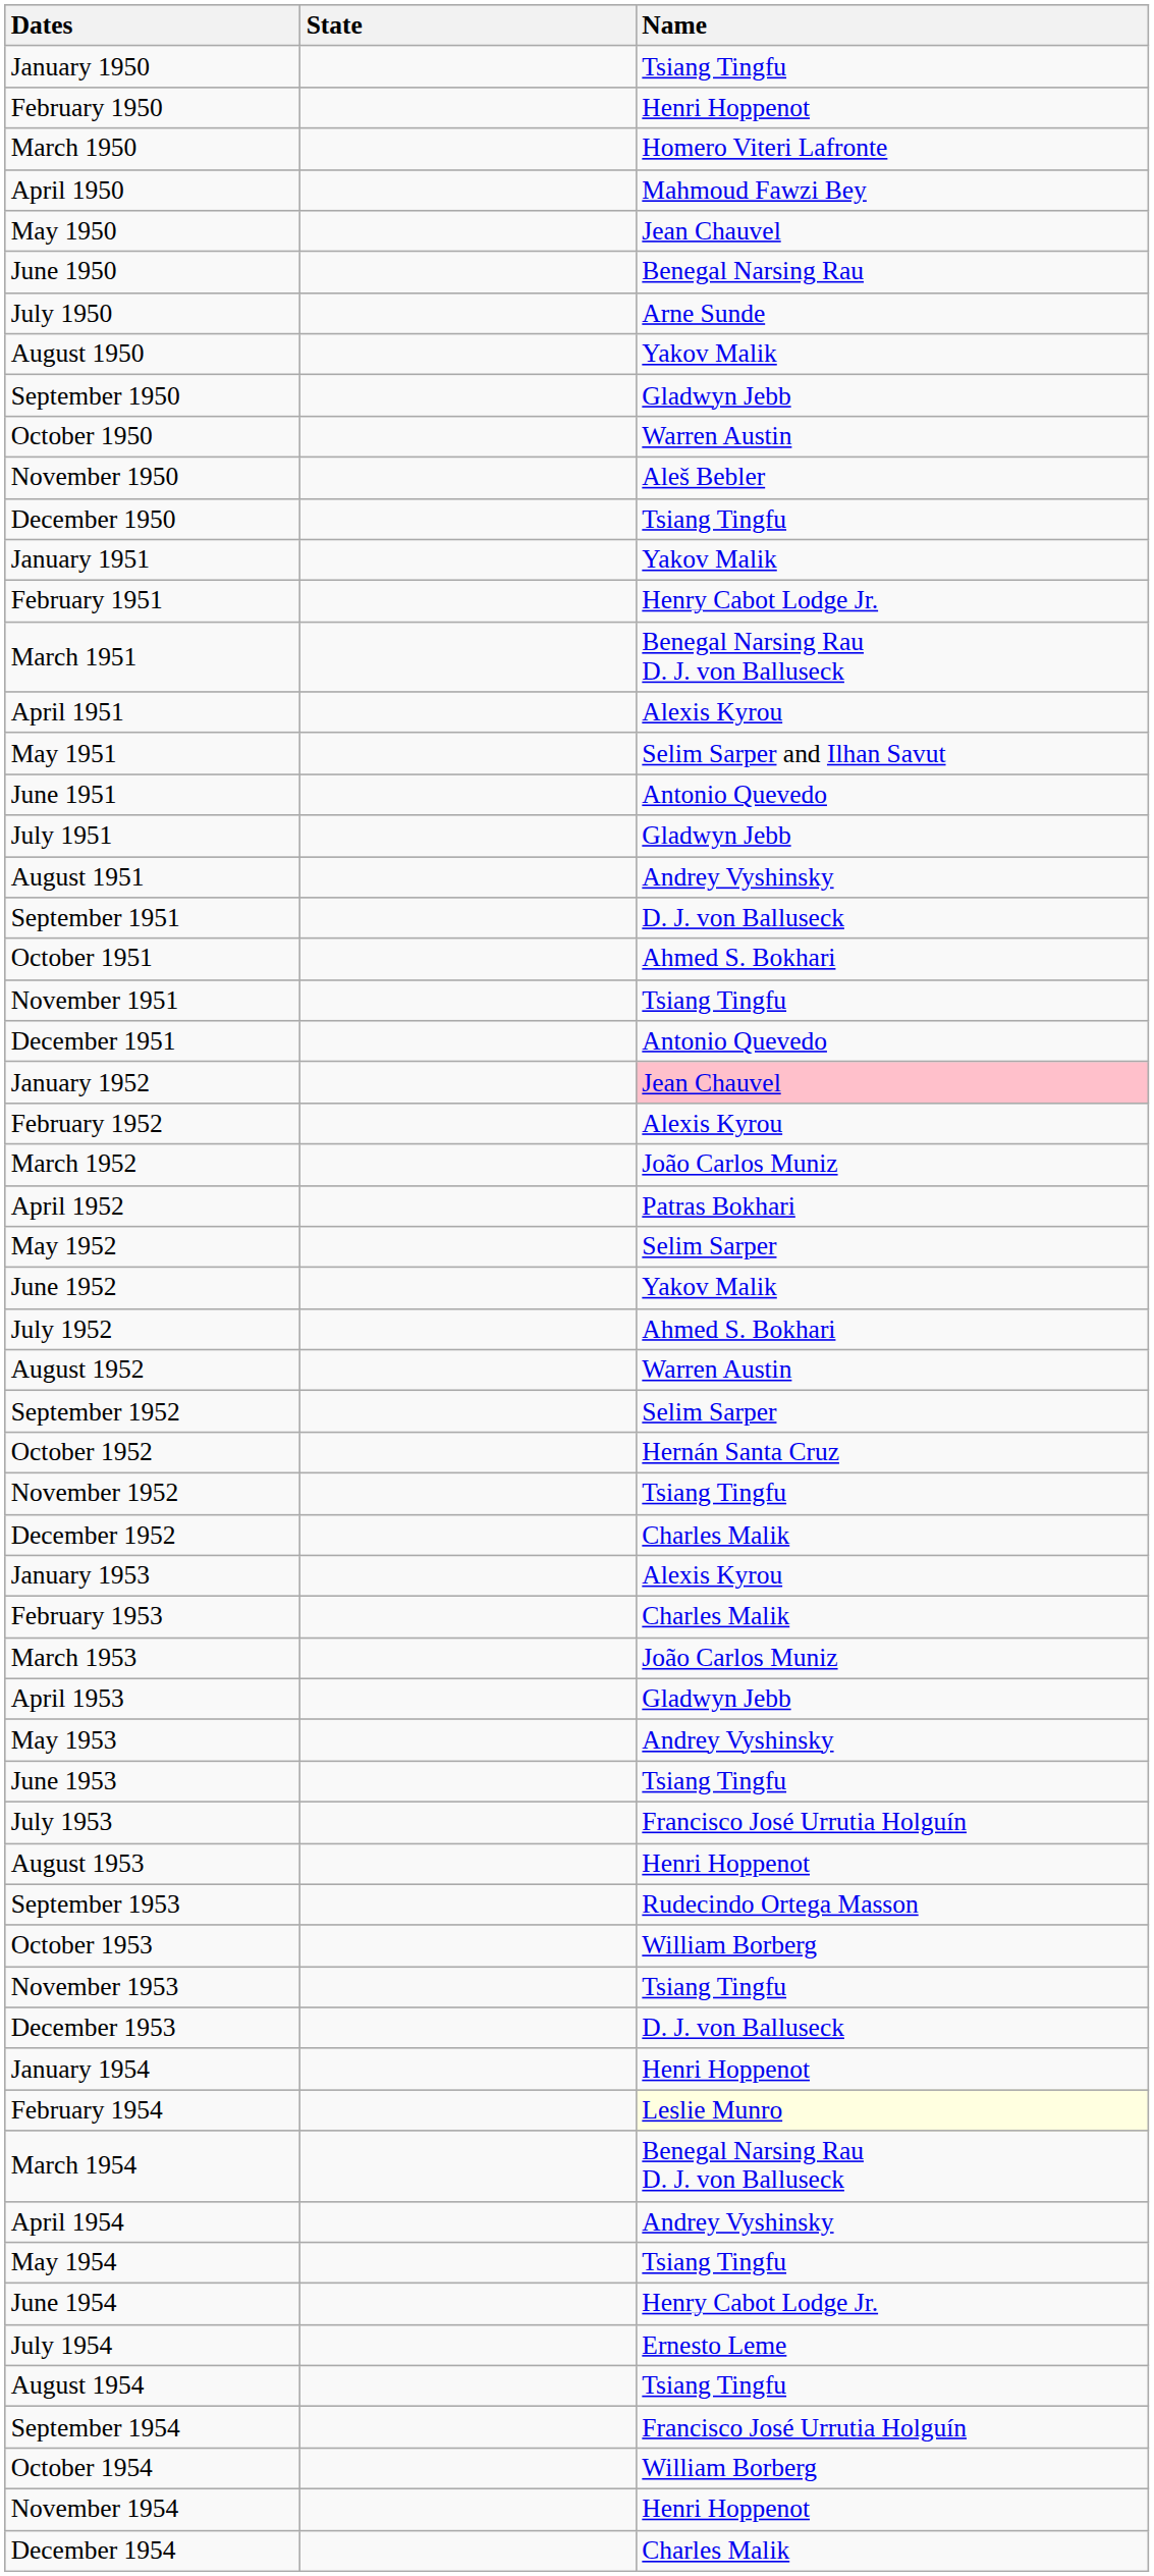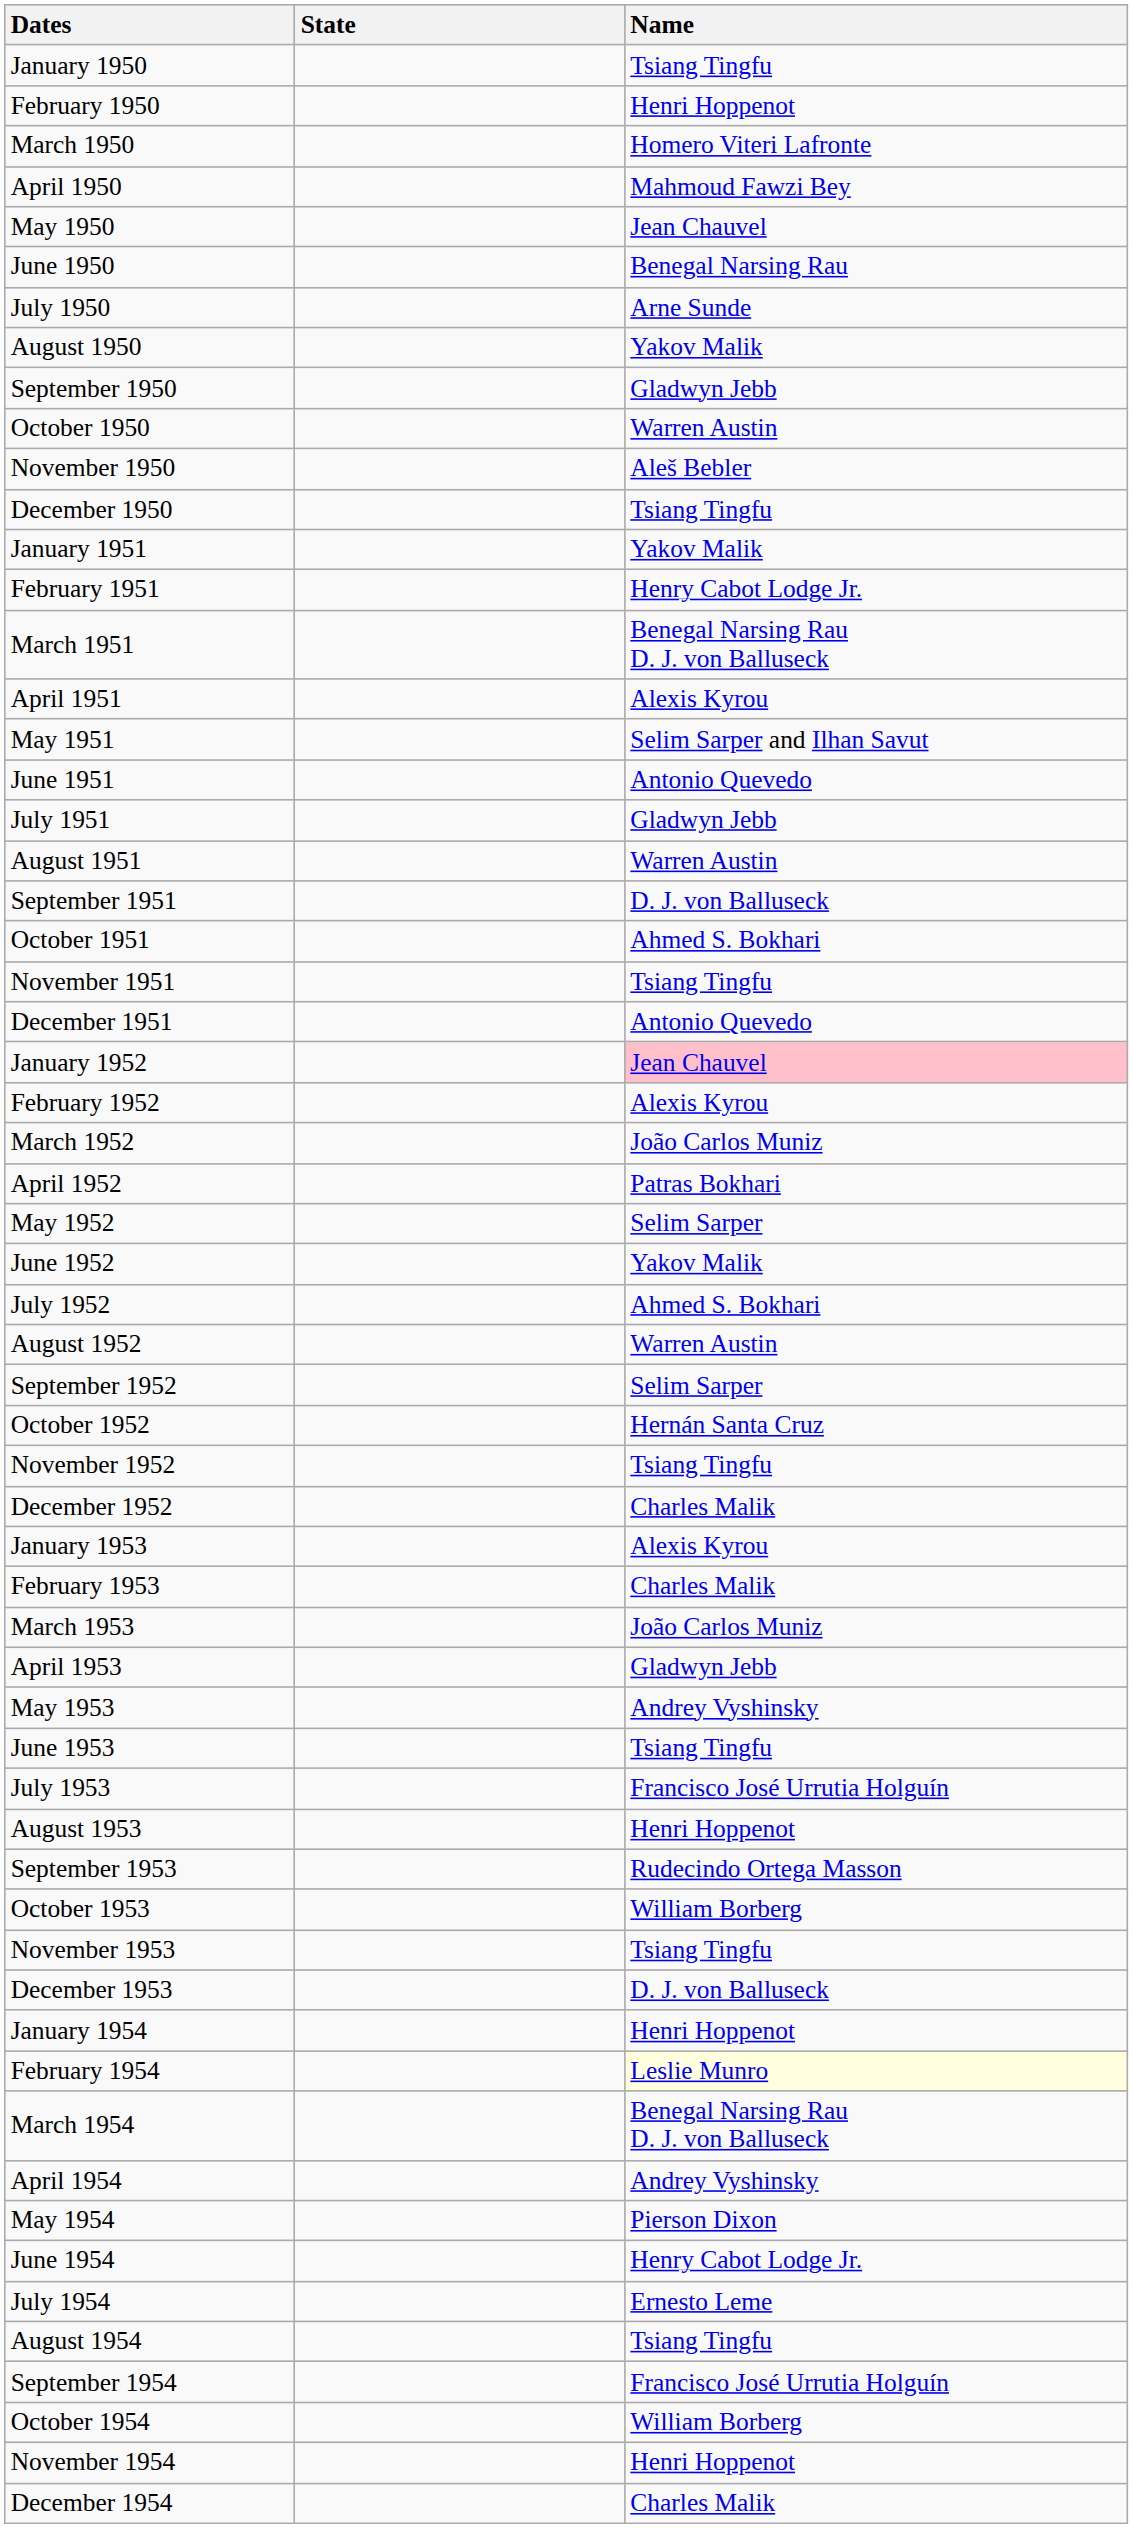August 1951 | Name: Andrey Vyshinsky -> Warren Austin
May 1954 | Name: Tsiang Tingfu -> Pierson Dixon
